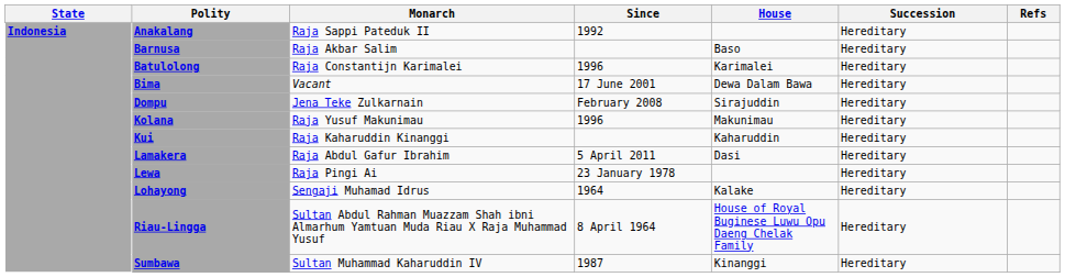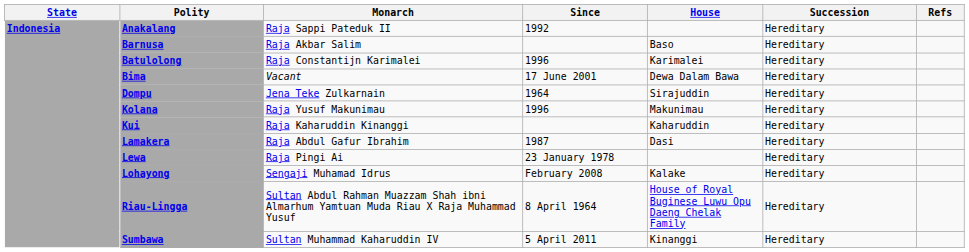Dompu | Since: February 2008 -> 1964
Lamakera | Since: 5 April 2011 -> 1987
Lohayong | Since: 1964 -> February 2008
Sumbawa | Since: 1987 -> 5 April 2011
